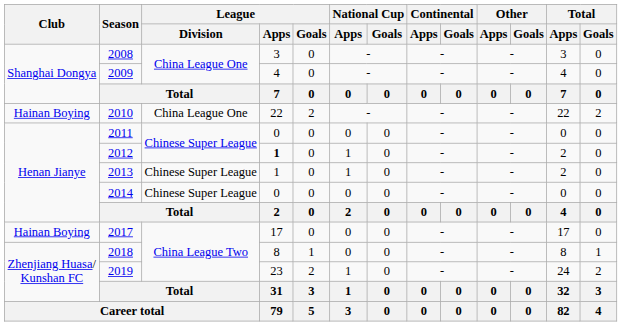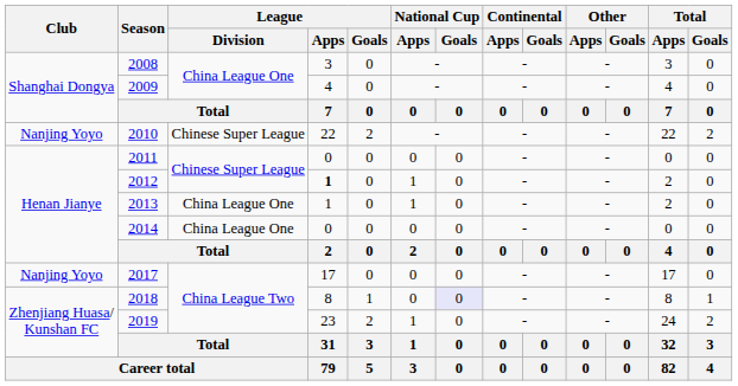2010 | Club: Hainan Boying -> Nanjing Yoyo
2010 | League / Division: China League One -> Chinese Super League
2013 | League / Division: Chinese Super League -> China League One
2014 | League / Division: Chinese Super League -> China League One
2017 | Club: Hainan Boying -> Nanjing Yoyo
2018 | National Cup / Goals: no background -> lavender background
